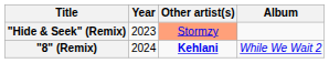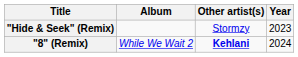columns swapped: Year <-> Album
"Hide & Seek" (Remix) | Other artist(s): lightsalmon background -> no background
